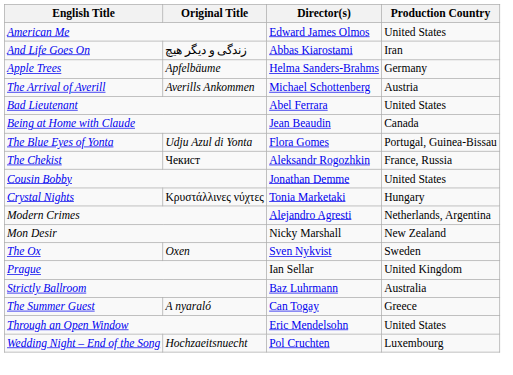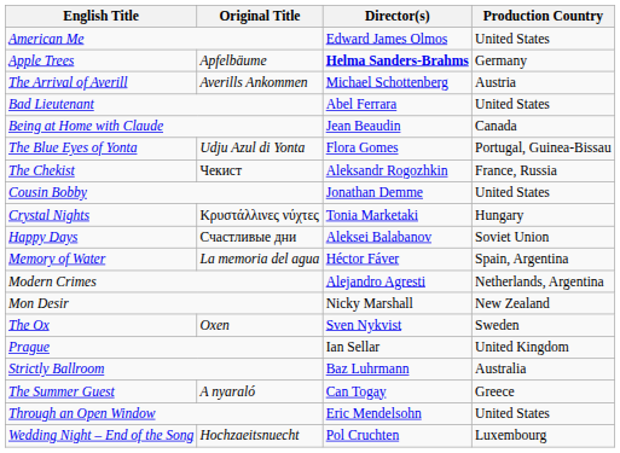- row: And Life Goes On | زندگی و دیگر هیچ | Abbas Kiarostami | Iran
Apple Trees | Director(s): normal -> bold
+ row: Happy Days | Счастливые дни | Aleksei Balabanov | Soviet Union
+ row: Memory of Water | La memoria del agua | Héctor Fáver | Spain, Argentina
